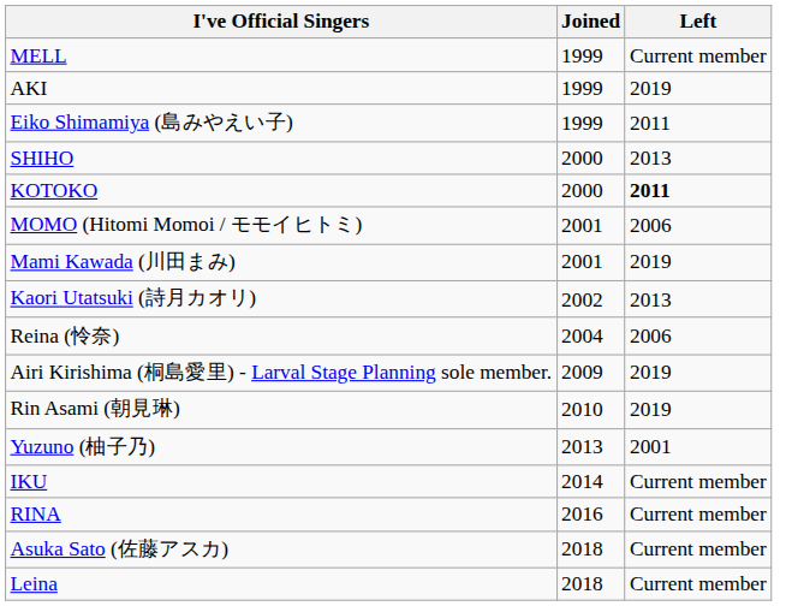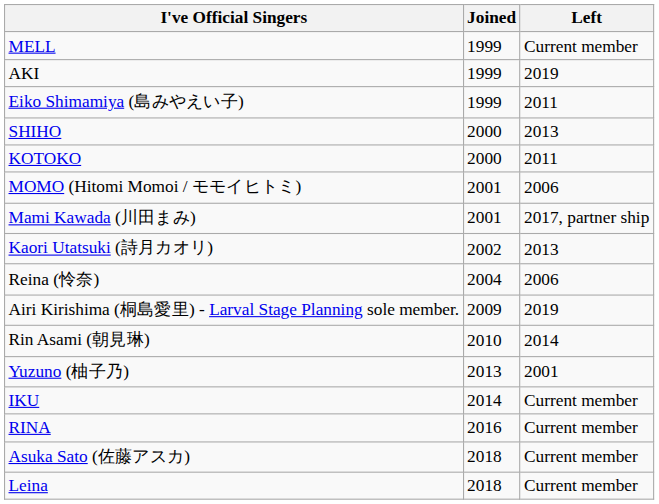KOTOKO | Left: bold -> normal
Mami Kawada (川田まみ) | Left: 2019 -> 2017, partner ship
Rin Asami (朝見琳) | Left: 2019 -> 2014
